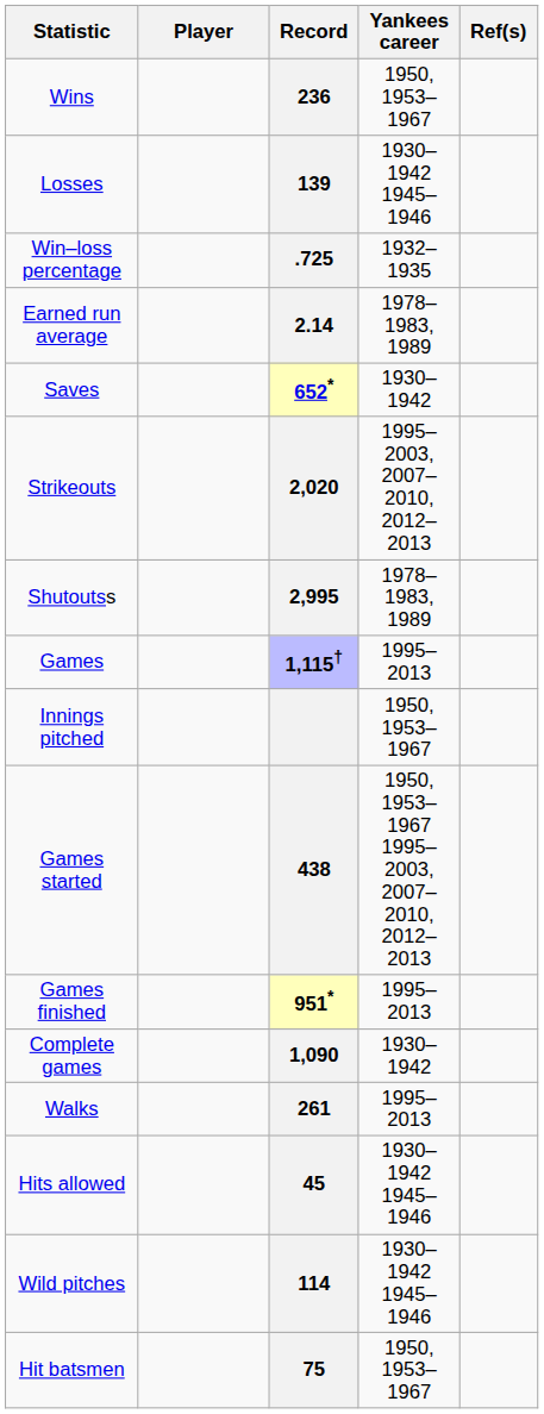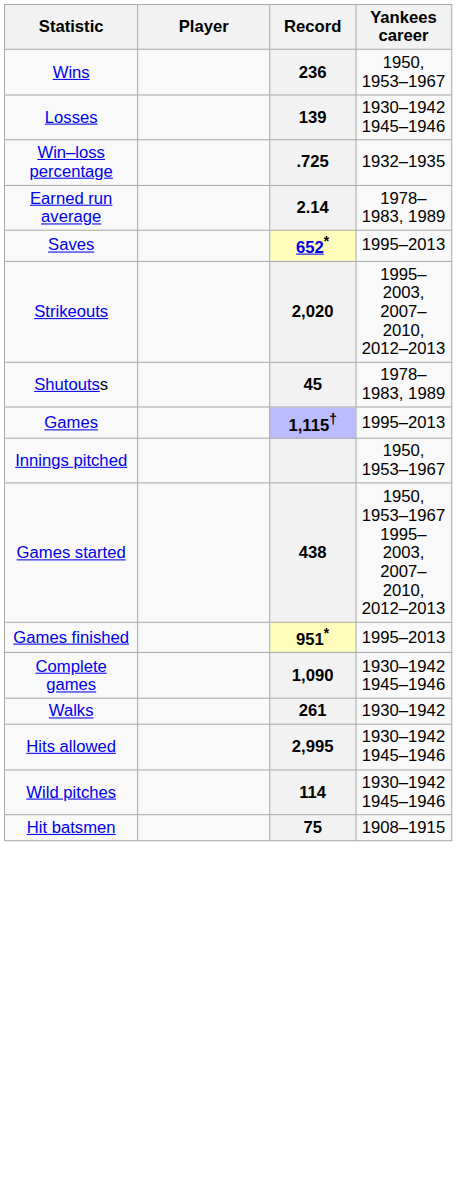- column: Ref(s)
Saves | Yankees career: 1930–1942 -> 1995–2013
Shutoutss | Record: 2,995 -> 45
Complete games | Yankees career: 1930–1942 -> 1930–1942 1945–1946
Walks | Yankees career: 1995–2013 -> 1930–1942
Hits allowed | Record: 45 -> 2,995
Hit batsmen | Yankees career: 1950, 1953–1967 -> 1908–1915
